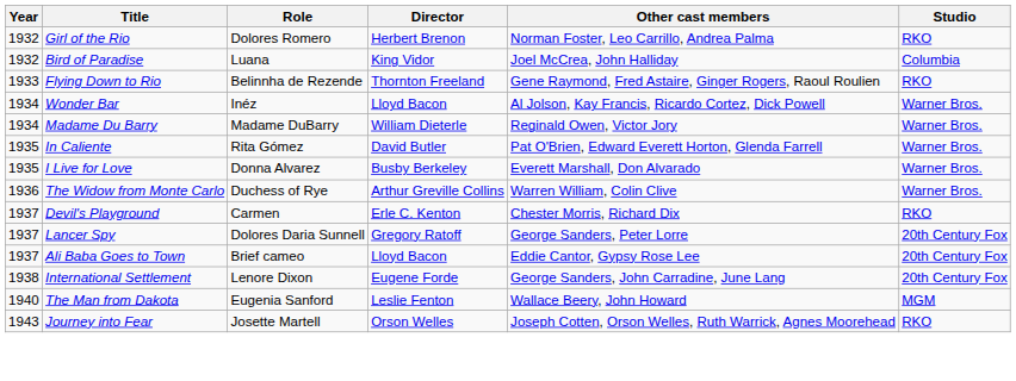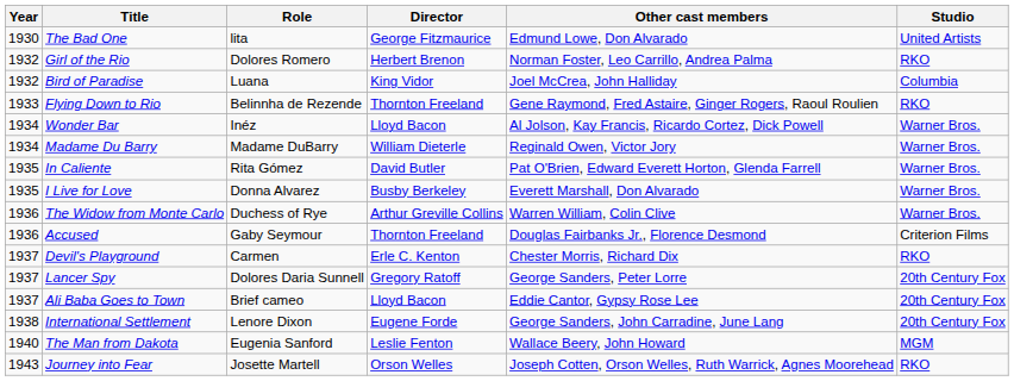+ row: 1930 | The Bad One | lita | George Fitzmaurice | Edmund Lowe, Don Alvarado | United Artists
+ row: 1936 | Accused | Gaby Seymour | Thornton Freeland | Douglas Fairbanks Jr., Florence Desmond | Criterion Films
